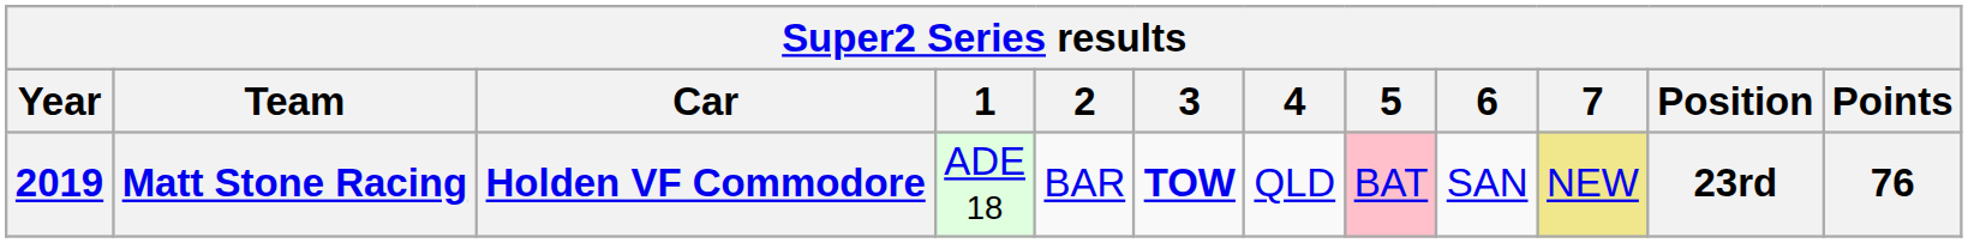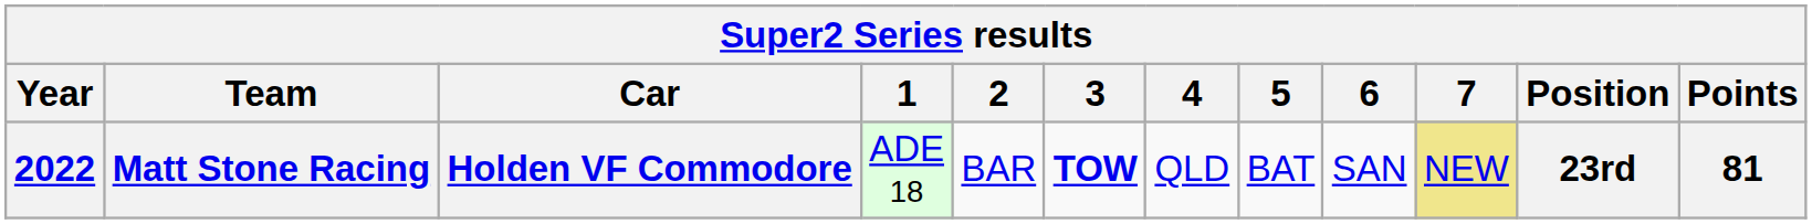Matt Stone Racing | Year: 2019 -> 2022
Matt Stone Racing | 5: pink background -> no background
Matt Stone Racing | Points: 76 -> 81
